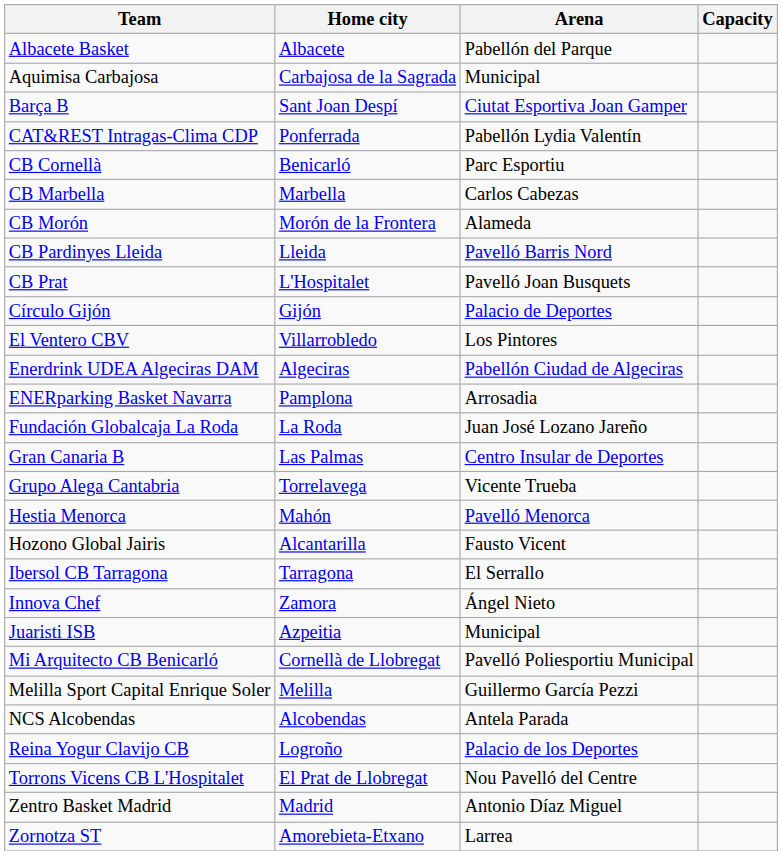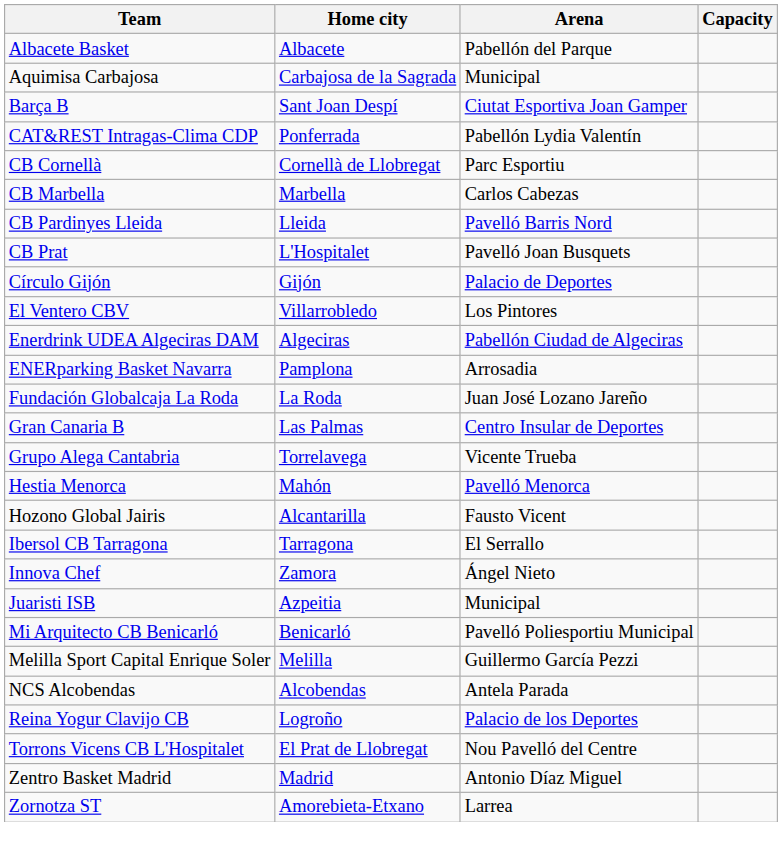CB Cornellà | Home city: Benicarló -> Cornellà de Llobregat
- row: CB Morón | Morón de la Frontera | Alameda
Mi Arquitecto CB Benicarló | Home city: Cornellà de Llobregat -> Benicarló
